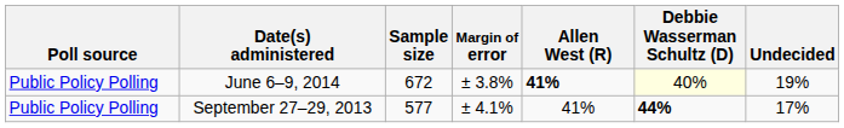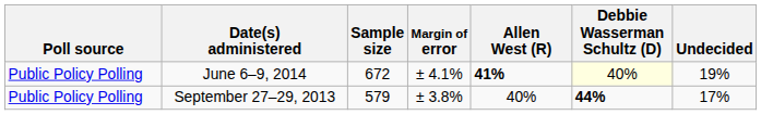June 6–9, 2014 | Margin of error: ± 3.8% -> ± 4.1%
September 27–29, 2013 | Sample size: 577 -> 579
September 27–29, 2013 | Margin of error: ± 4.1% -> ± 3.8%
September 27–29, 2013 | Allen West (R): 41% -> 40%
